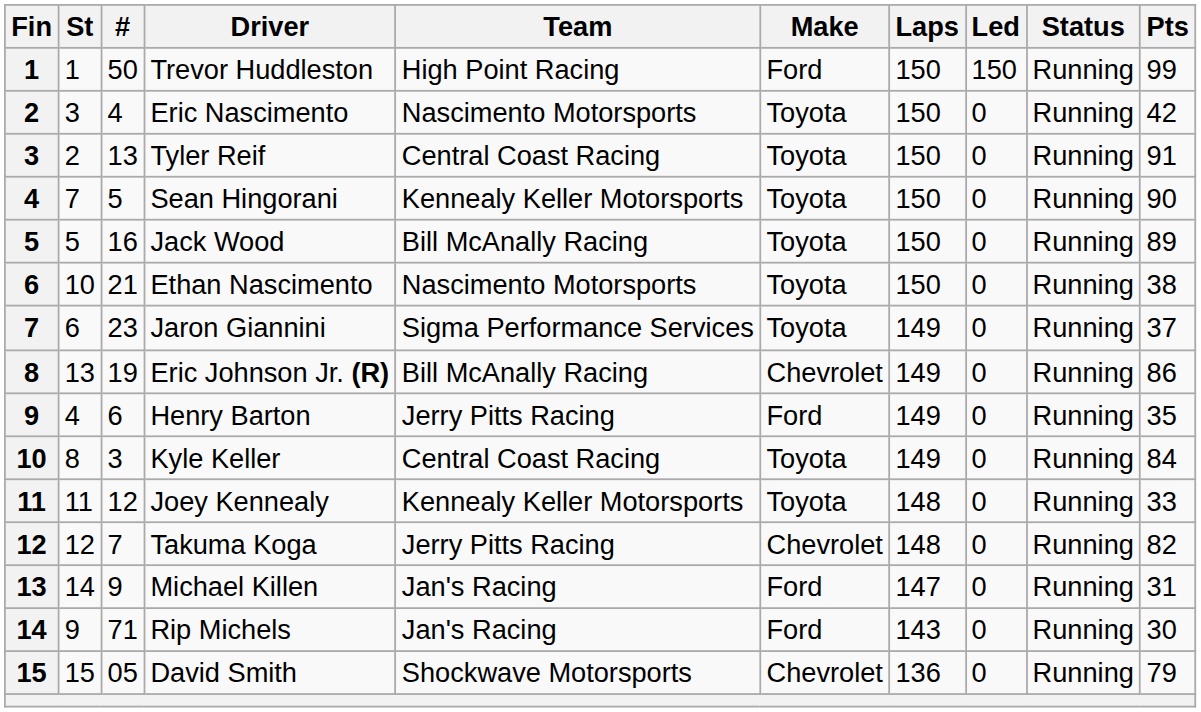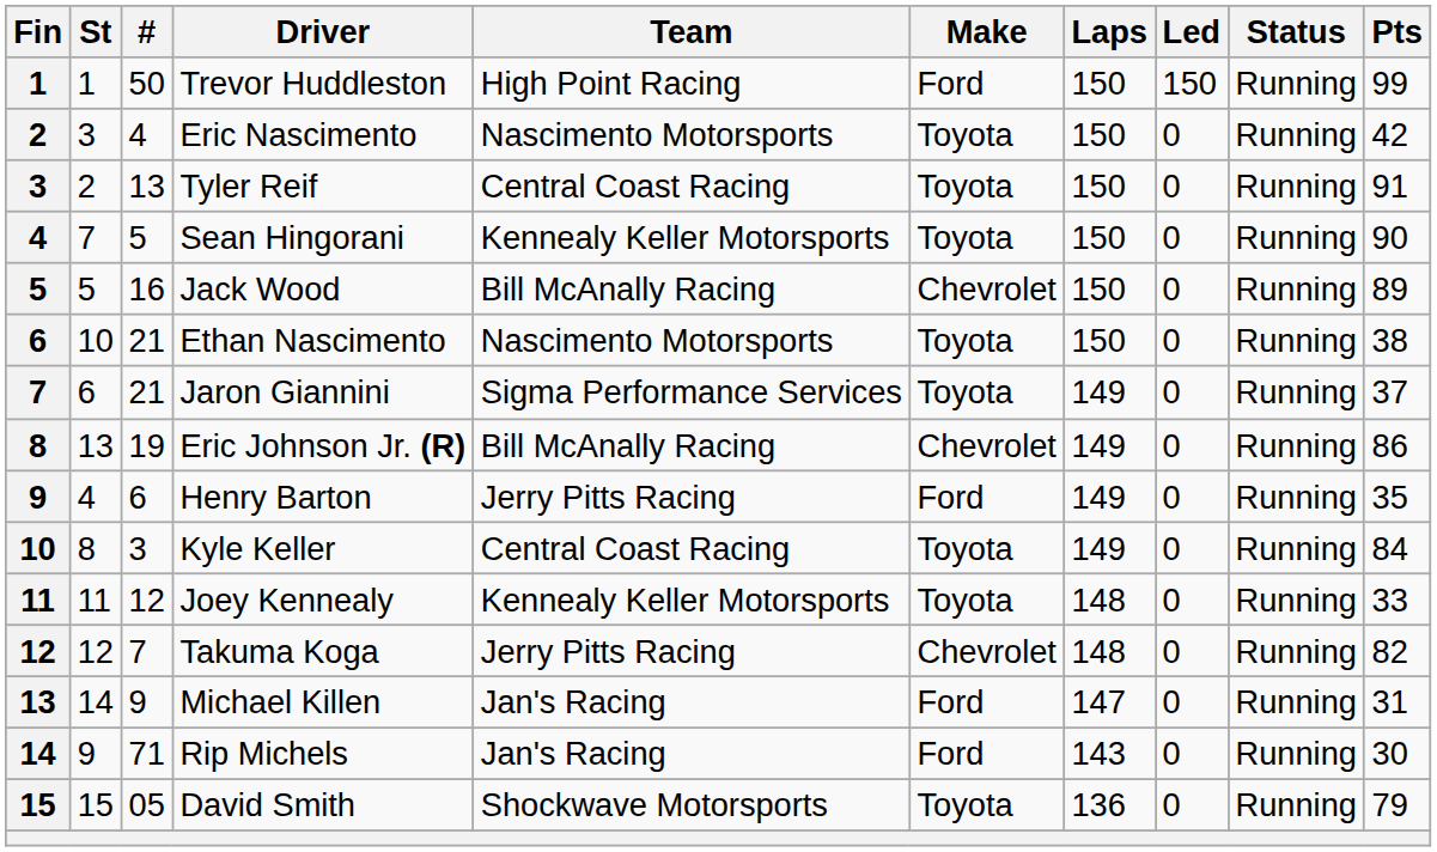Jack Wood | Make: Toyota -> Chevrolet
Jaron Giannini | #: 23 -> 21
David Smith | Make: Chevrolet -> Toyota
